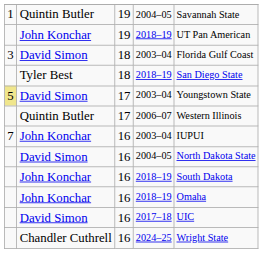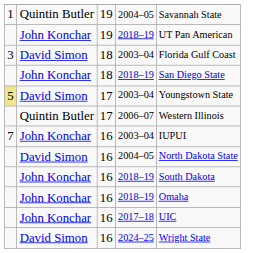18 / 2018–19 | column 2: Tyler Best -> John Konchar
2017–18 | column 2: David Simon -> John Konchar
2024–25 | column 2: Chandler Cuthrell -> David Simon
